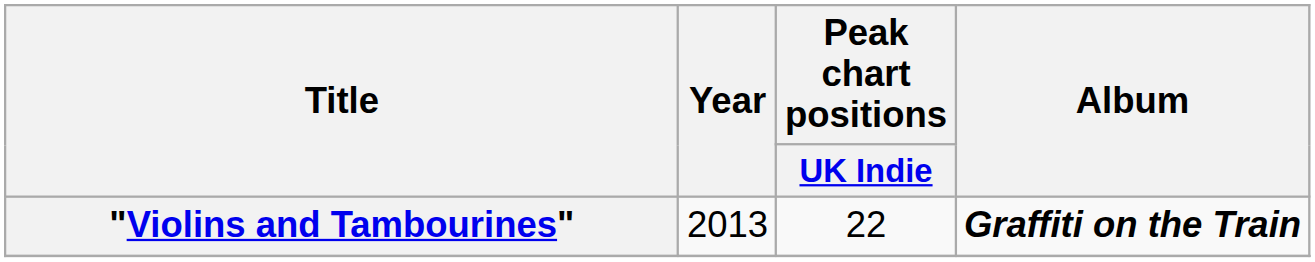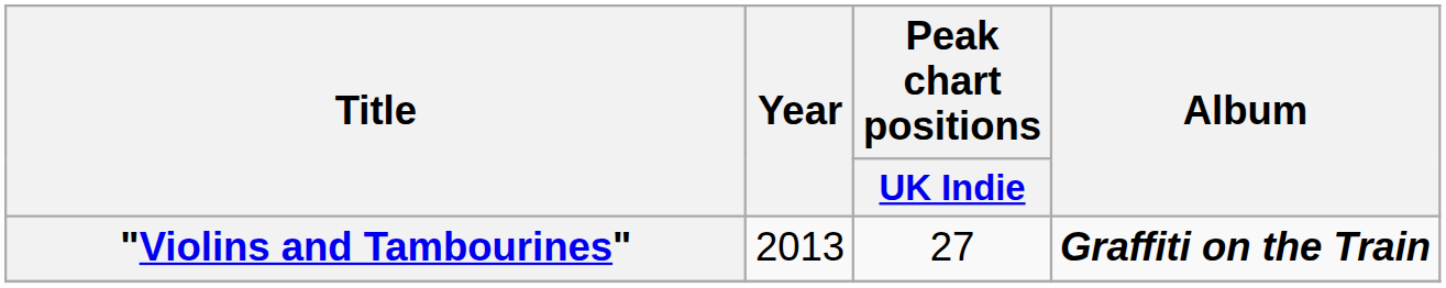"Violins and Tambourines" | Peak chart positions / UK Indie: 22 -> 27
